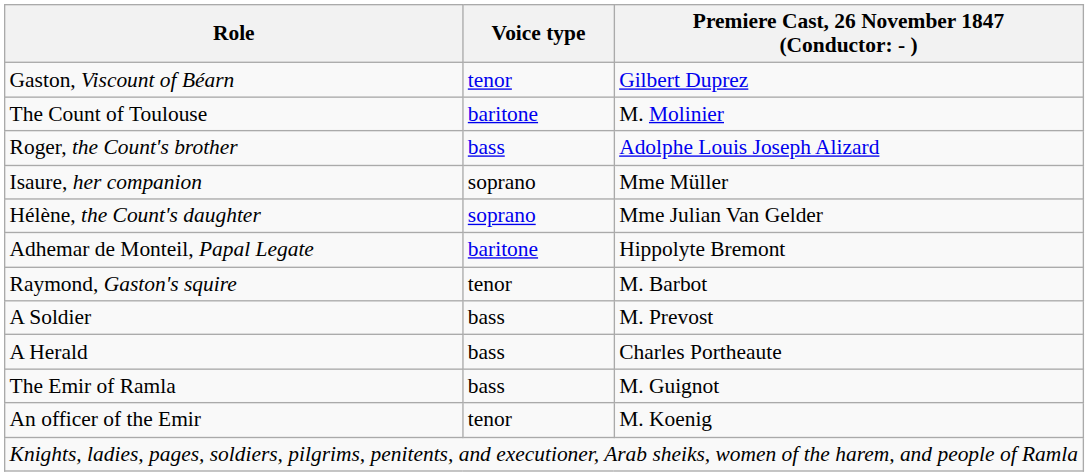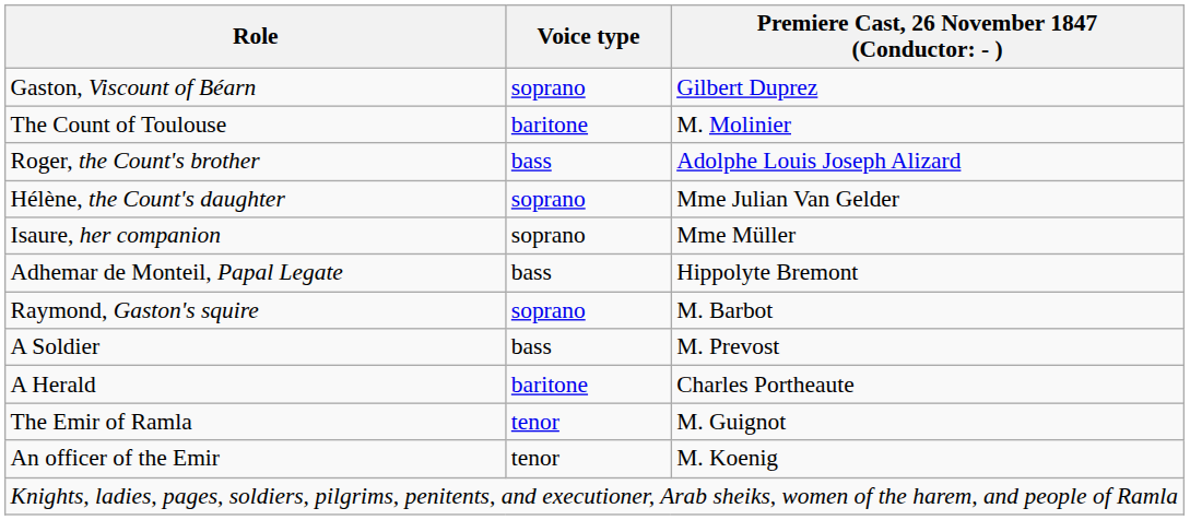Gaston, Viscount of Béarn | Voice type: tenor -> soprano
rows swapped: Hélène, the Count's daughter <-> Isaure, her companion
Adhemar de Monteil, Papal Legate | Voice type: baritone -> bass
Raymond, Gaston's squire | Voice type: tenor -> soprano
A Herald | Voice type: bass -> baritone
The Emir of Ramla | Voice type: bass -> tenor
